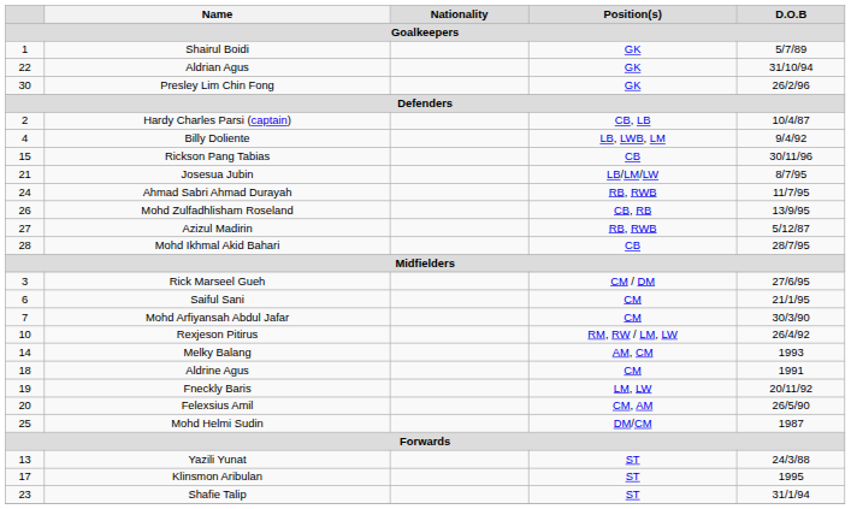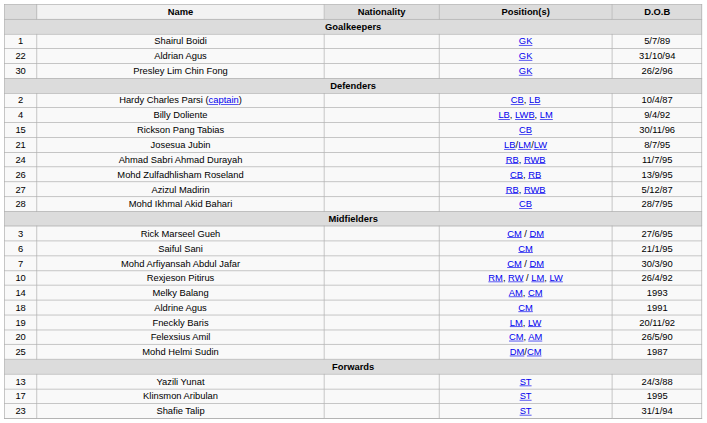Mohd Arfiyansah Abdul Jafar | Position(s): CM -> CM / DM
